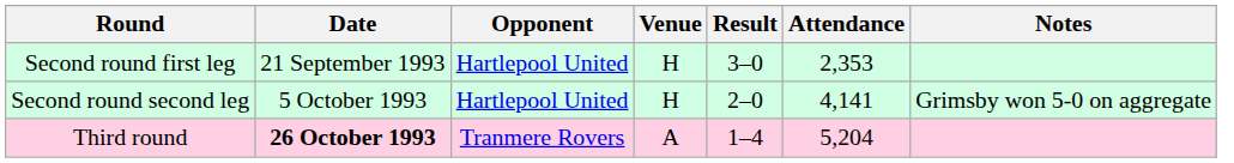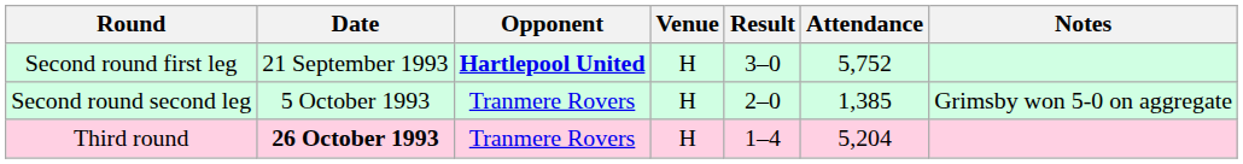Second round first leg | Opponent: normal -> bold
Second round first leg | Attendance: 2,353 -> 5,752
Second round second leg | Opponent: Hartlepool United -> Tranmere Rovers
Second round second leg | Attendance: 4,141 -> 1,385
Third round | Venue: A -> H
